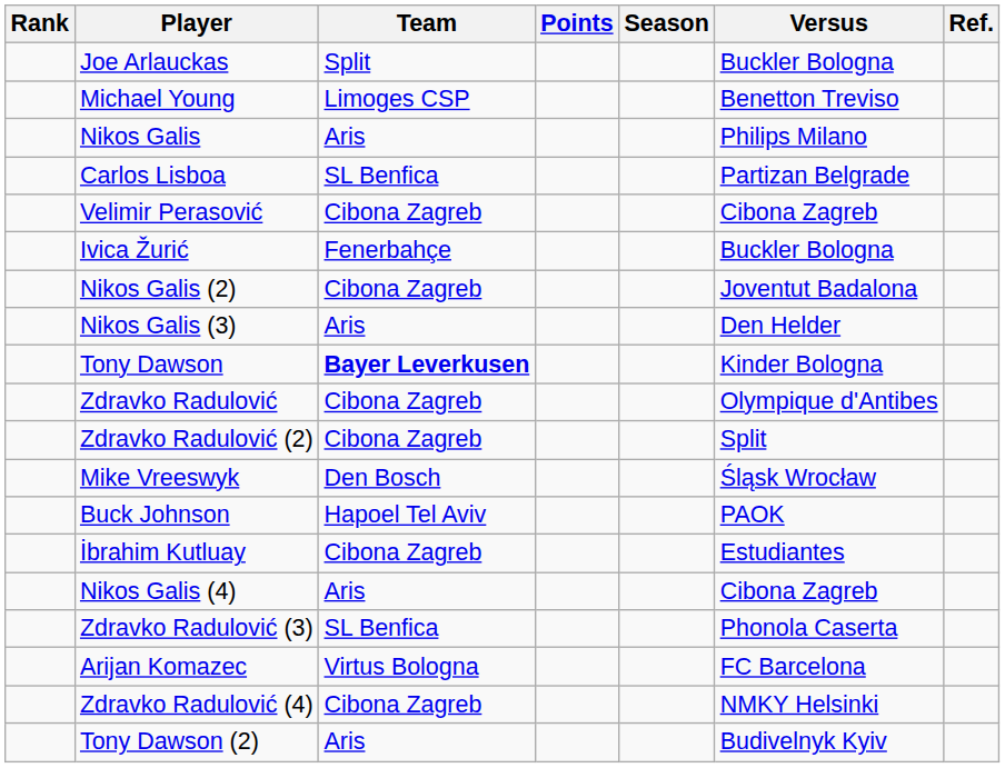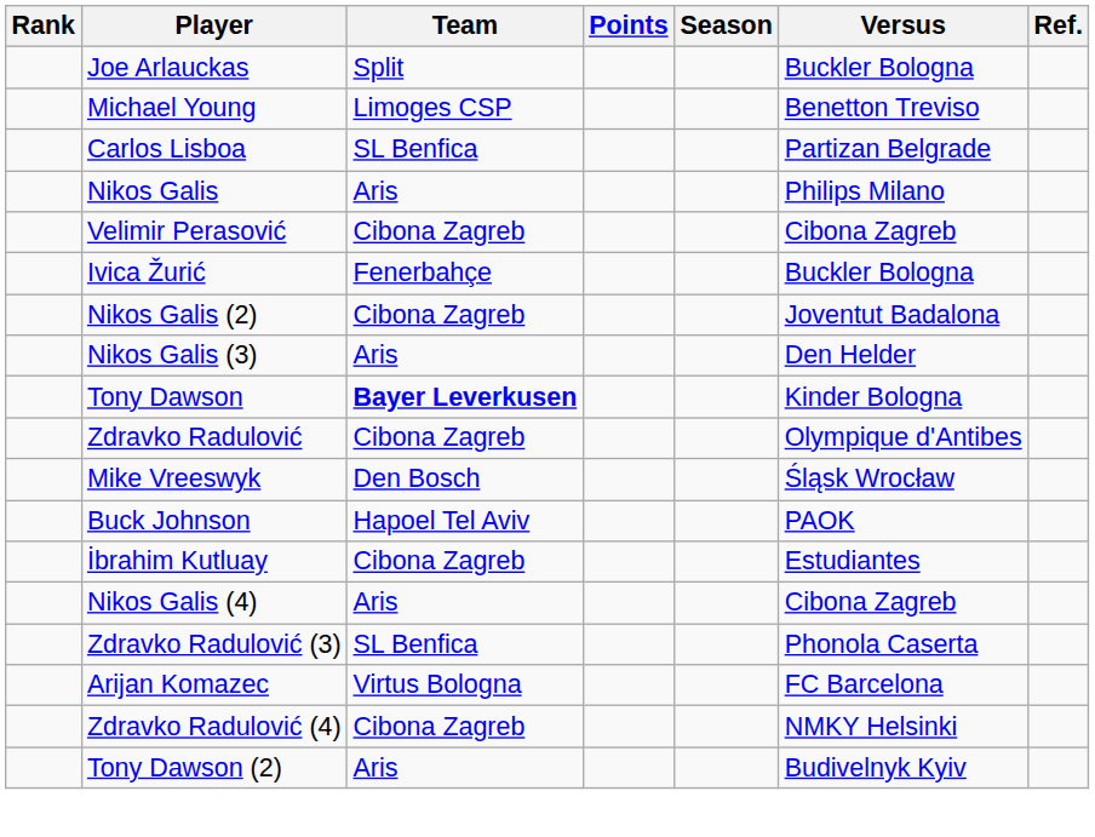rows swapped: Nikos Galis <-> Carlos Lisboa
- row: Zdravko Radulović (2) | Cibona Zagreb | Split
